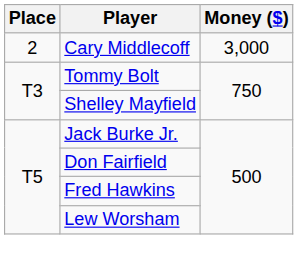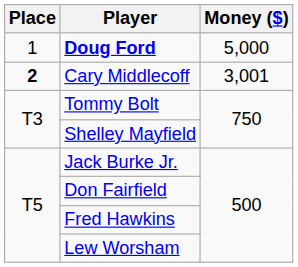+ row: 1 | Doug Ford | 5,000
Cary Middlecoff | Place: normal -> bold
Cary Middlecoff | Money ($): 3,000 -> 3,001
